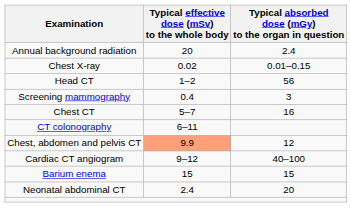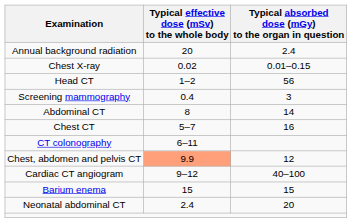+ row: Abdominal CT | 8 | 14
